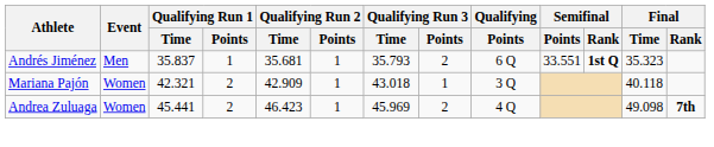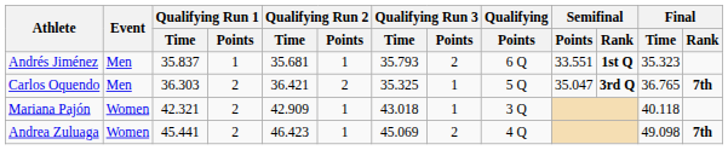+ row: Carlos Oquendo | Men | 36.303 | 2 | 36.421 | 2 | 35.325 | 1 | 5 Q | 35.047 | 3rd Q | 36.765 | 7th
Andrea Zuluaga | Qualifying Run 3 / Time: 45.969 -> 45.069
